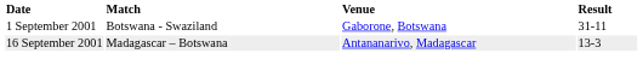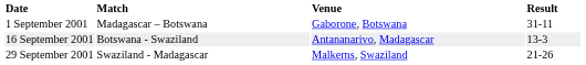1 September 2001 | Match: Botswana - Swaziland -> Madagascar – Botswana
16 September 2001 | Match: Madagascar – Botswana -> Botswana - Swaziland
+ row: 29 September 2001 | Swaziland - Madagascar | Malkerns, Swaziland | 21-26
